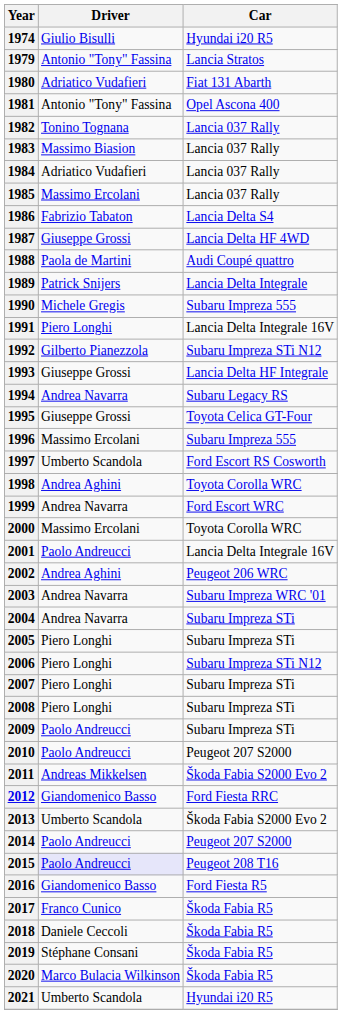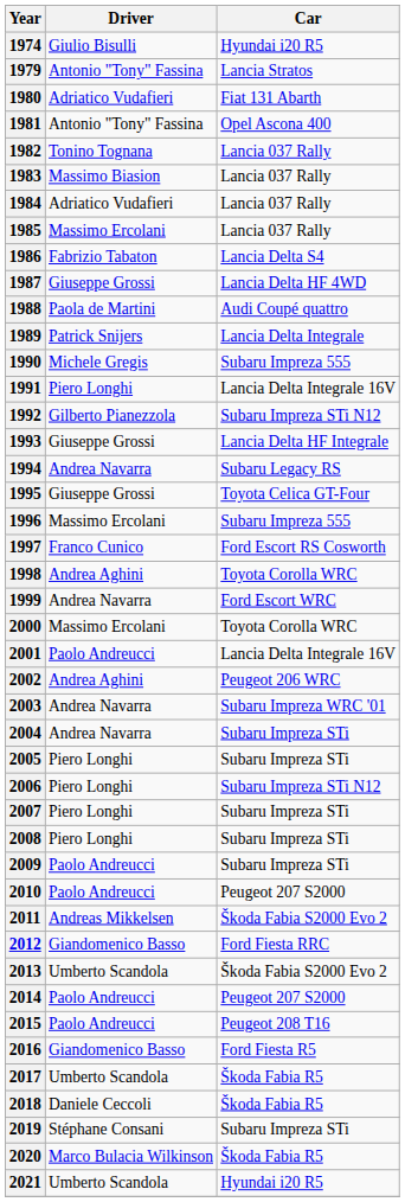1997 | Driver: Umberto Scandola -> Franco Cunico
2015 | Driver: lavender background -> no background
2017 | Driver: Franco Cunico -> Umberto Scandola
2019 | Car: Škoda Fabia R5 -> Subaru Impreza STi
